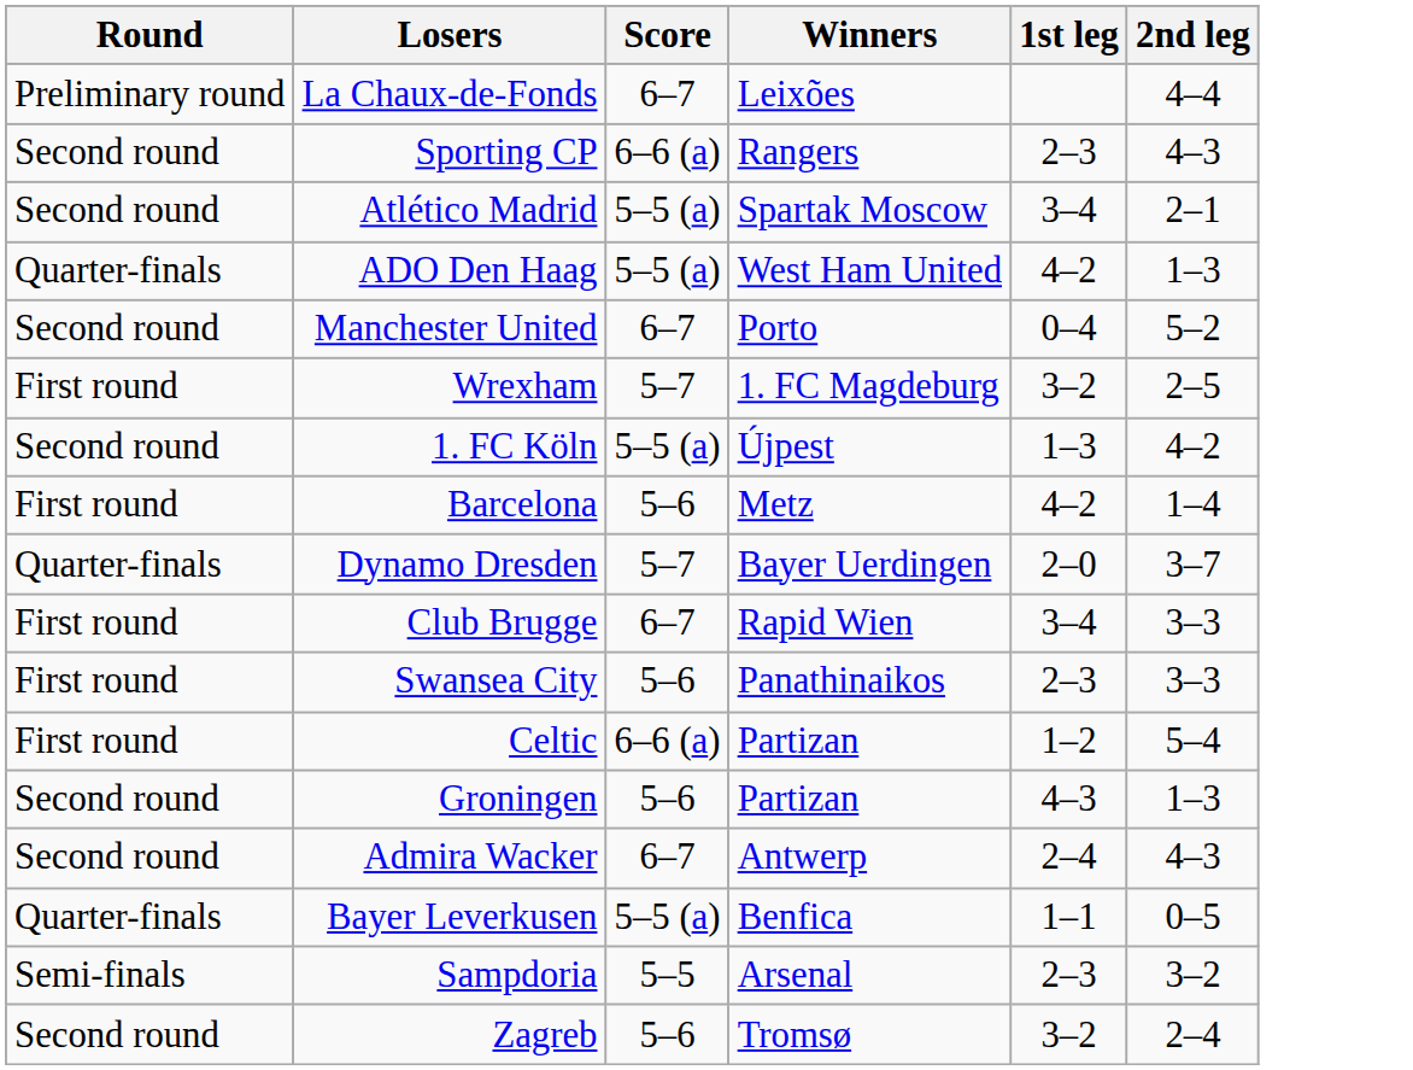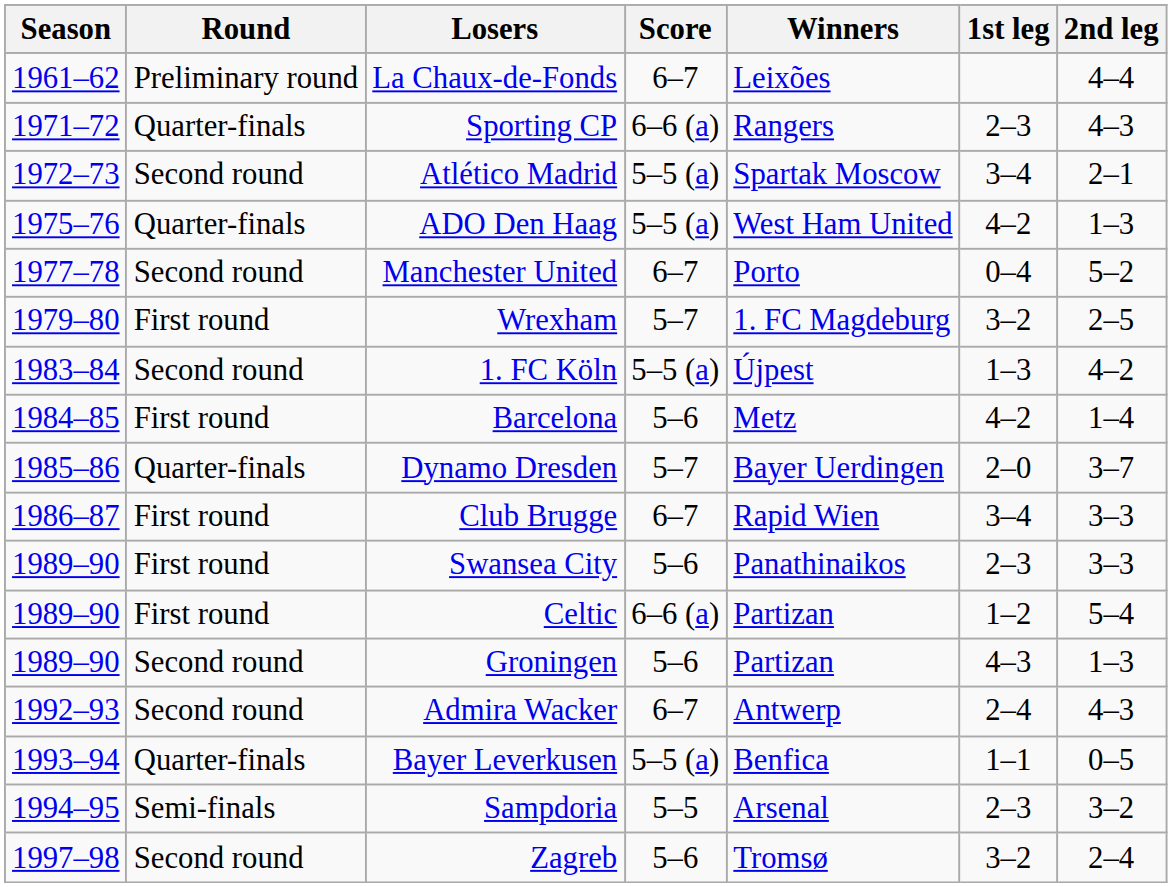+ column: Season | 1961–62 | 1971–72 | 1972–73 | 1975–76 | 1977–78 | 1979–80 | 1983–84 | 1984–85 | 1985–86 | 1986–87 | 1989–90 | 1989–90 | 1989–90 | 1992–93 | 1993–94 | 1994–95 | 1997–98
Sporting CP | Round: Second round -> Quarter-finals
